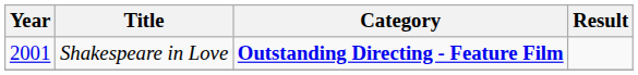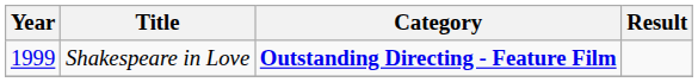Shakespeare in Love | Year: 2001 -> 1999
